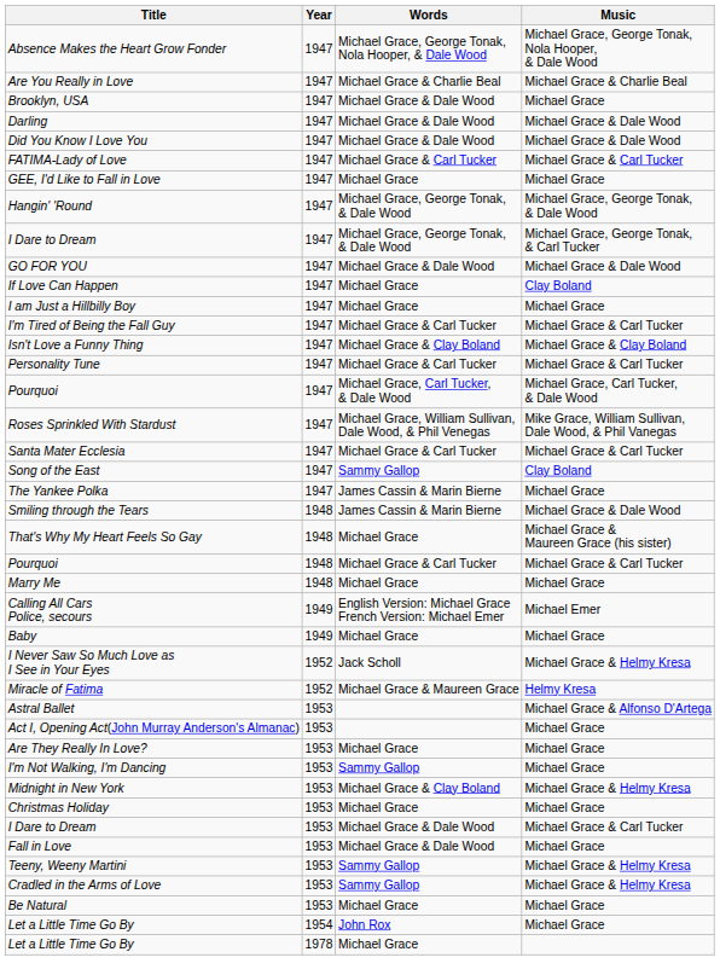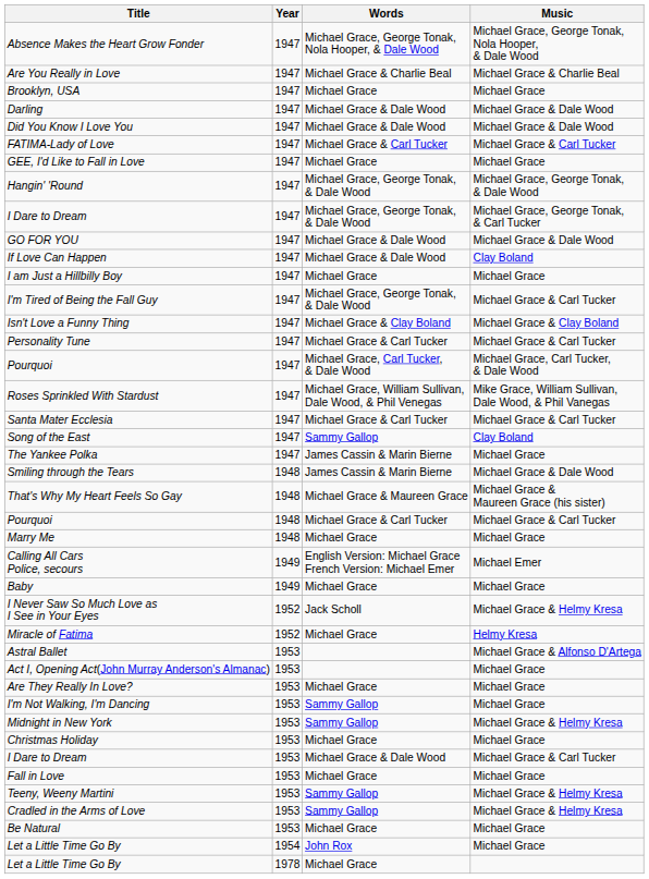Brooklyn, USA | Words: Michael Grace & Dale Wood -> Michael Grace
If Love Can Happen | Words: Michael Grace -> Michael Grace & Dale Wood
I'm Tired of Being the Fall Guy | Words: Michael Grace & Carl Tucker -> Michael Grace, George Tonak, & Dale Wood
That's Why My Heart Feels So Gay | Words: Michael Grace -> Michael Grace & Maureen Grace
Miracle of Fatima | Words: Michael Grace & Maureen Grace -> Michael Grace
Midnight in New York | Words: Michael Grace & Clay Boland -> Sammy Gallop
Fall in Love | Words: Michael Grace & Dale Wood -> Michael Grace
